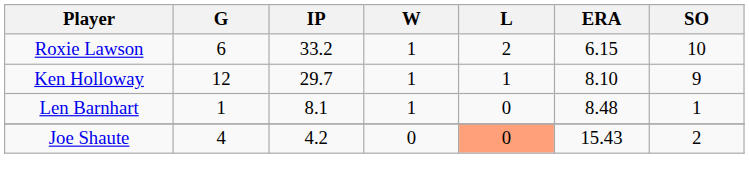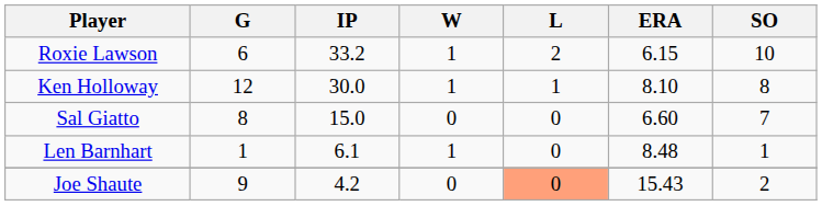Ken Holloway | IP: 29.7 -> 30.0
Ken Holloway | SO: 9 -> 8
+ row: Sal Giatto | 8 | 15.0 | 0 | 0 | 6.60 | 7
Len Barnhart | IP: 8.1 -> 6.1
Joe Shaute | G: 4 -> 9
